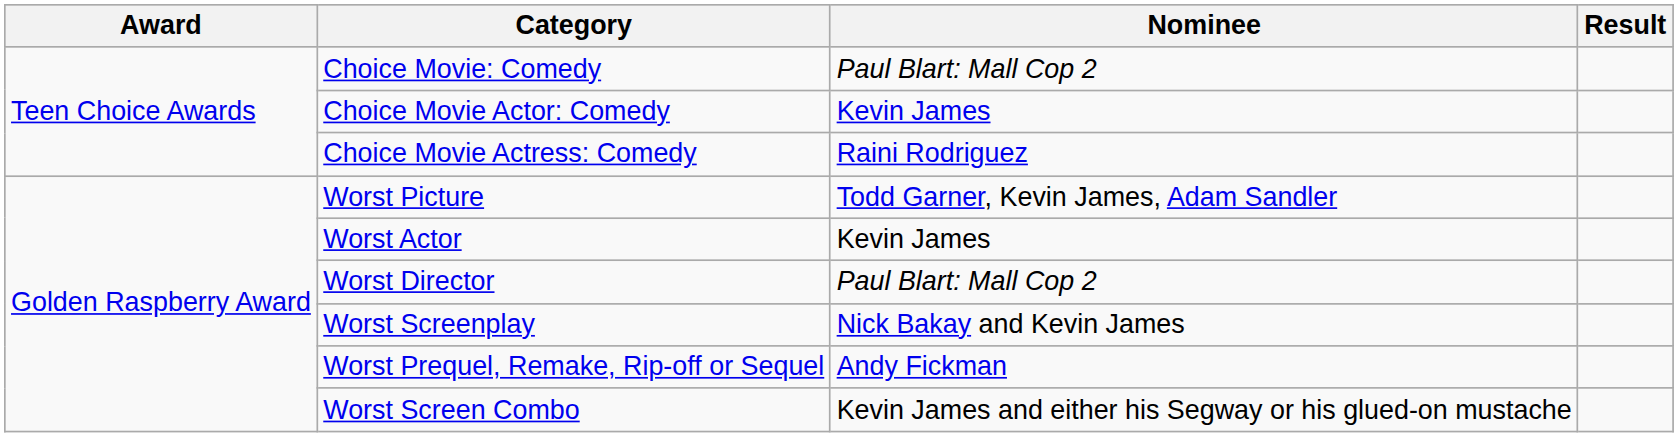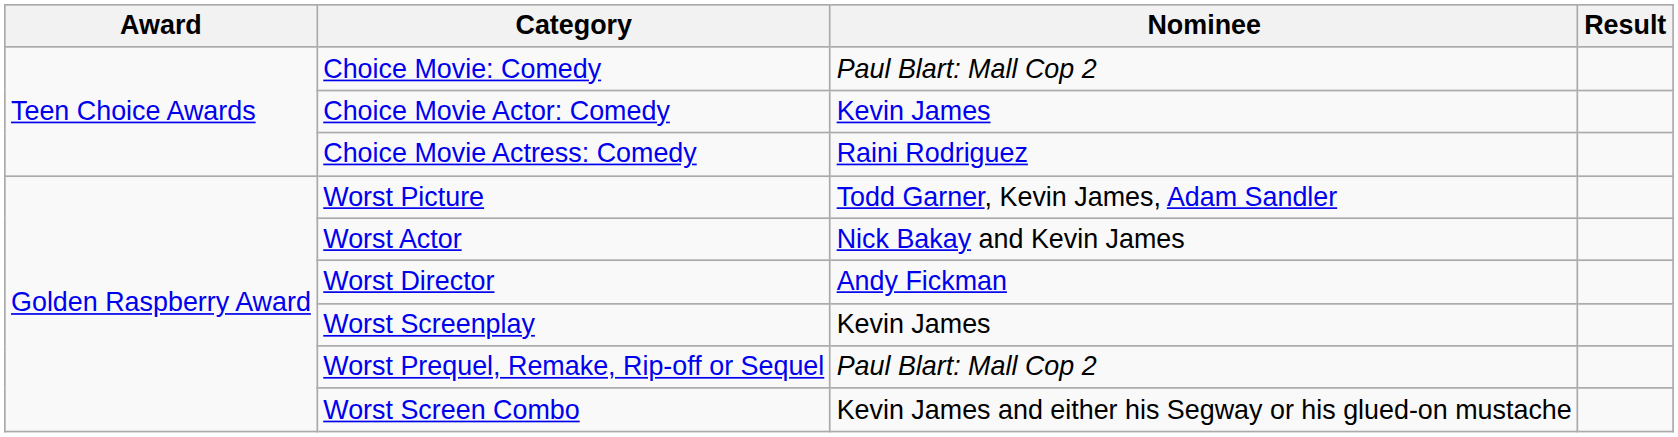Worst Actor | Nominee: Kevin James -> Nick Bakay and Kevin James
Worst Director | Nominee: Paul Blart: Mall Cop 2 -> Andy Fickman
Worst Screenplay | Nominee: Nick Bakay and Kevin James -> Kevin James
Worst Prequel, Remake, Rip-off or Sequel | Nominee: Andy Fickman -> Paul Blart: Mall Cop 2
